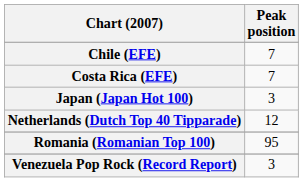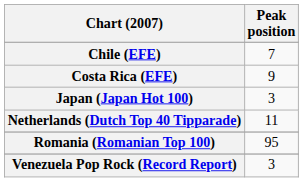Costa Rica (EFE) | Peak position: 7 -> 9
Netherlands (Dutch Top 40 Tipparade) | Peak position: 12 -> 11
